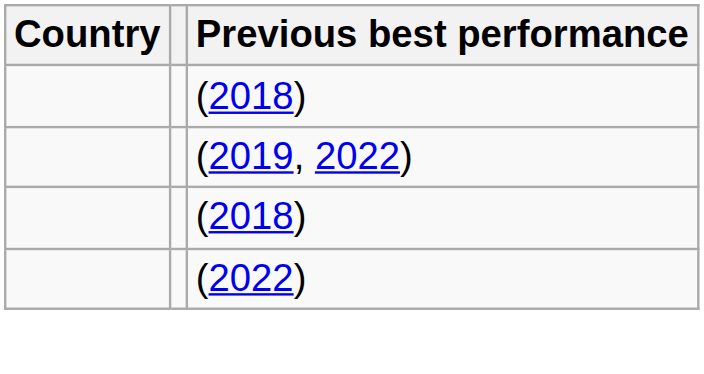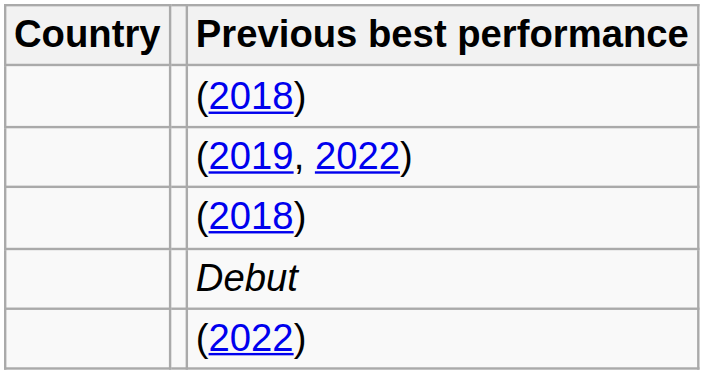+ row: Debut
